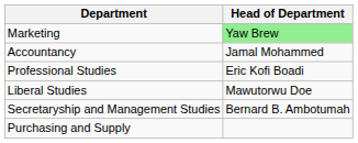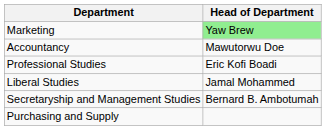Accountancy | Head of Department: Jamal Mohammed -> Mawutorwu Doe
Liberal Studies | Head of Department: Mawutorwu Doe -> Jamal Mohammed
